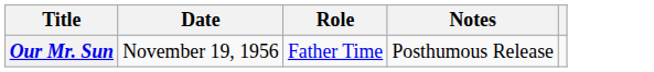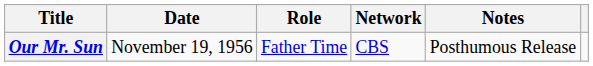+ column: Network | CBS
